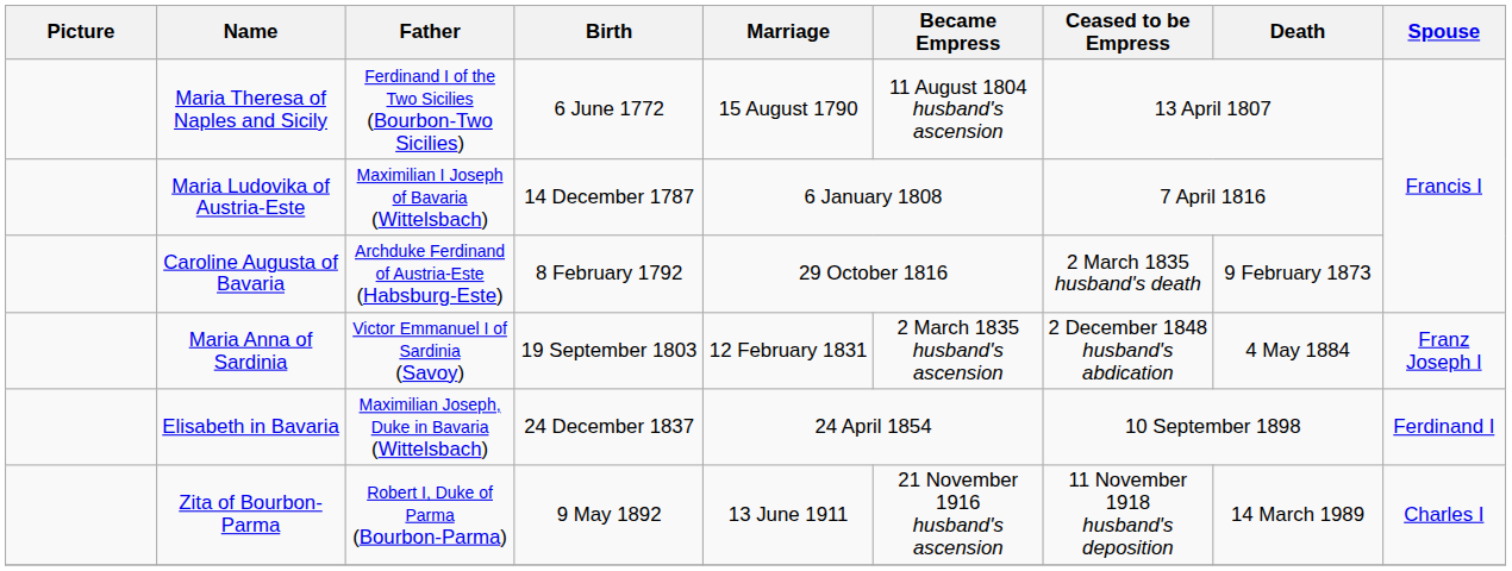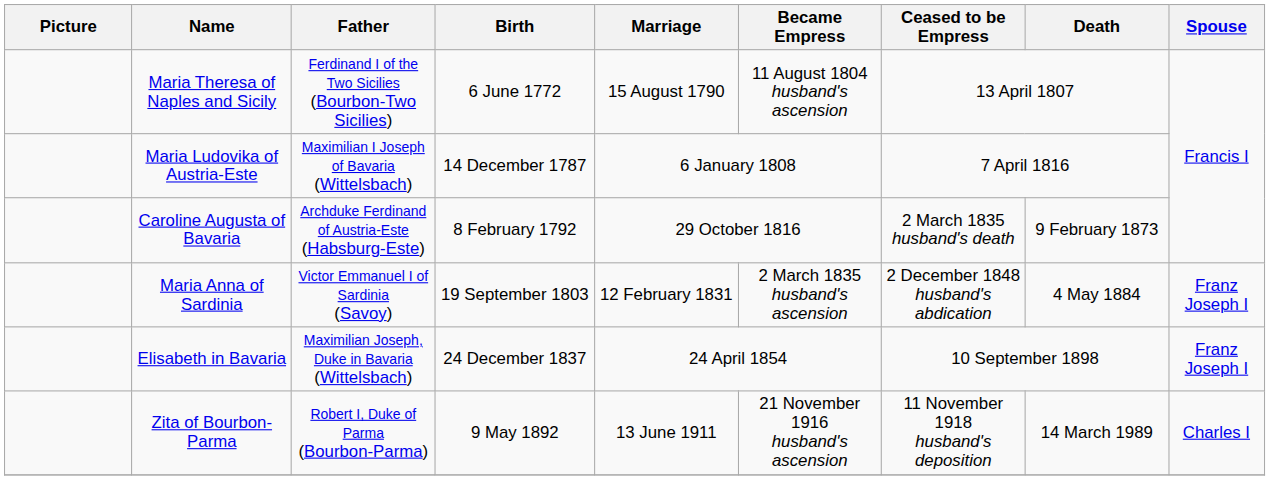Elisabeth in Bavaria | Spouse: Ferdinand I -> Franz Joseph I
